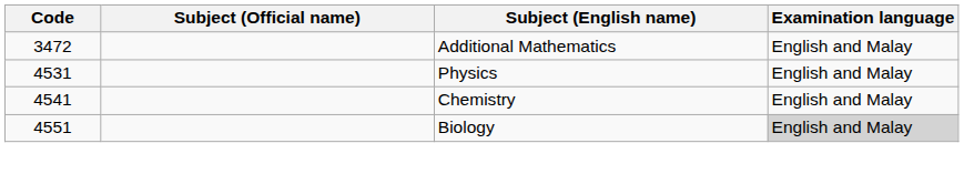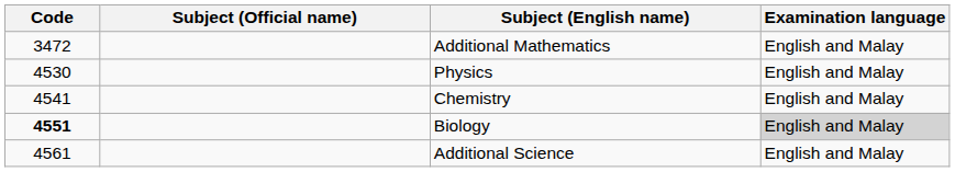Physics | Code: 4531 -> 4530
Biology | Code: normal -> bold
+ row: 4561 | Additional Science | English and Malay
